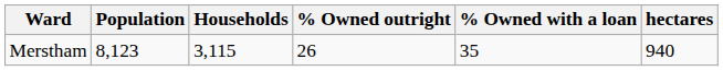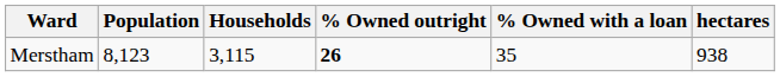Merstham | % Owned outright: normal -> bold
Merstham | hectares: 940 -> 938
